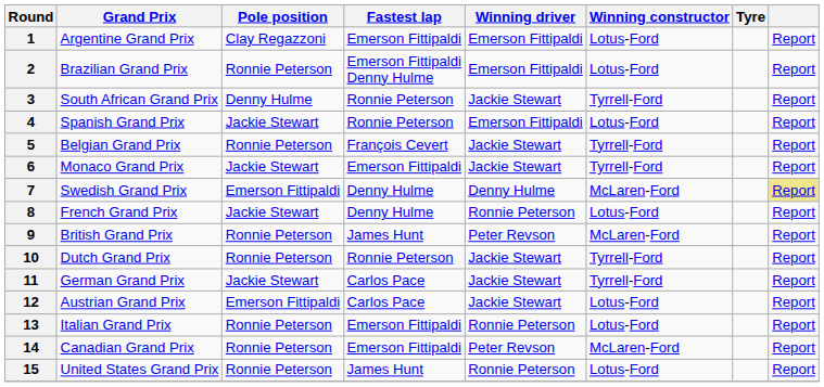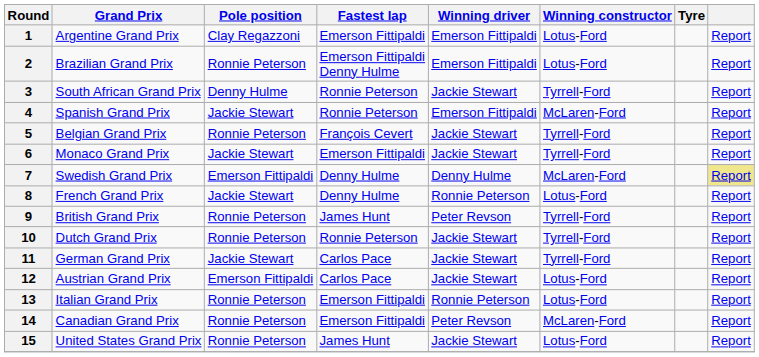4 | Winning constructor: Lotus-Ford -> McLaren-Ford
9 | Winning constructor: McLaren-Ford -> Tyrrell-Ford
15 | Winning driver: Ronnie Peterson -> Jackie Stewart
